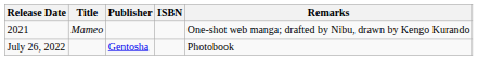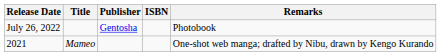rows swapped: 2021 <-> July 26, 2022
